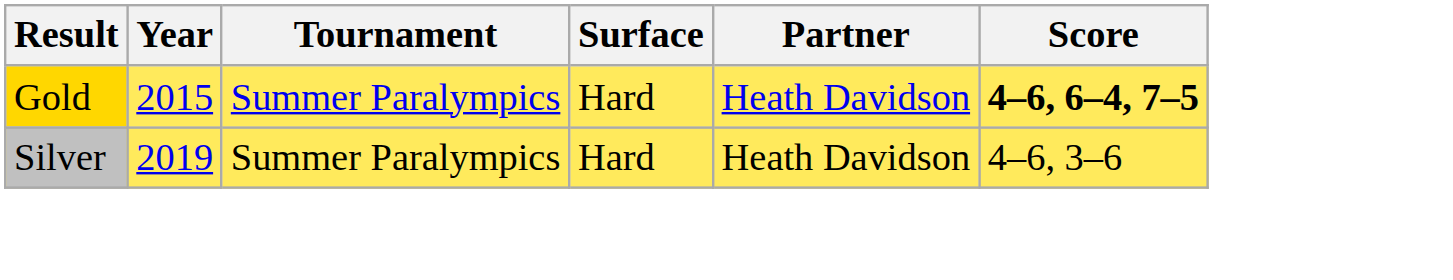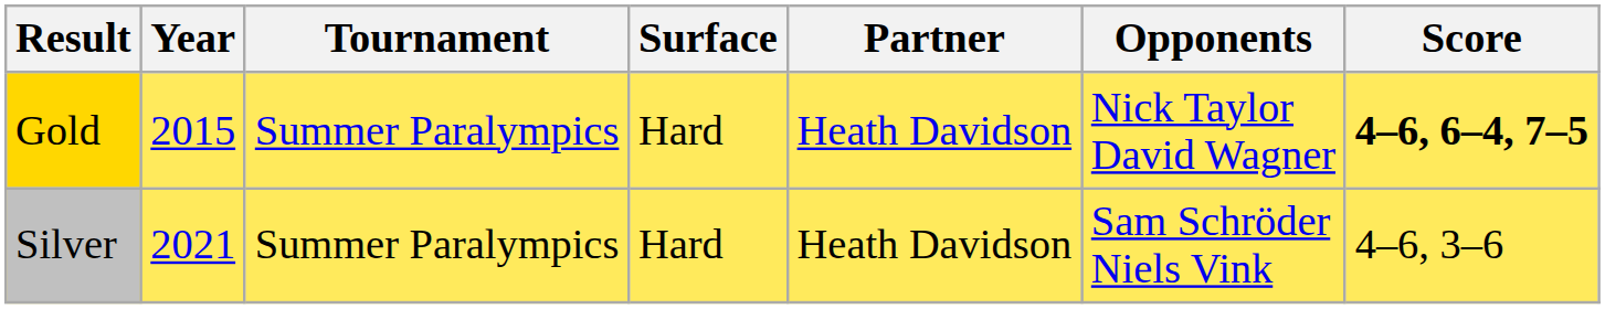+ column: Opponents | Nick Taylor David Wagner | Sam Schröder Niels Vink
Silver | Year: 2019 -> 2021
